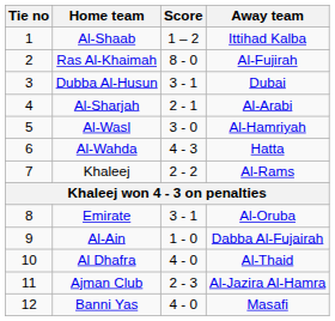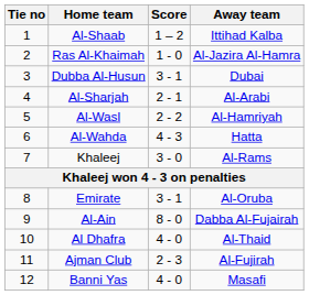Ras Al-Khaimah | Score: 8 - 0 -> 1 - 0
Ras Al-Khaimah | Away team: Al-Fujirah -> Al-Jazira Al-Hamra
Al-Wasl | Score: 3 - 0 -> 2 - 2
Khaleej | Score: 2 - 2 -> 3 - 0
Al-Ain | Score: 1 - 0 -> 8 - 0
Ajman Club | Away team: Al-Jazira Al-Hamra -> Al-Fujirah
